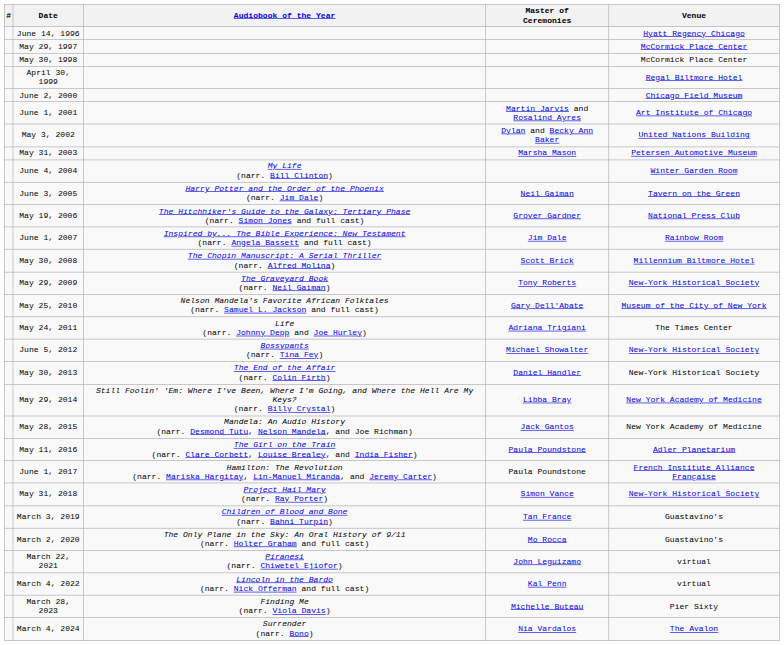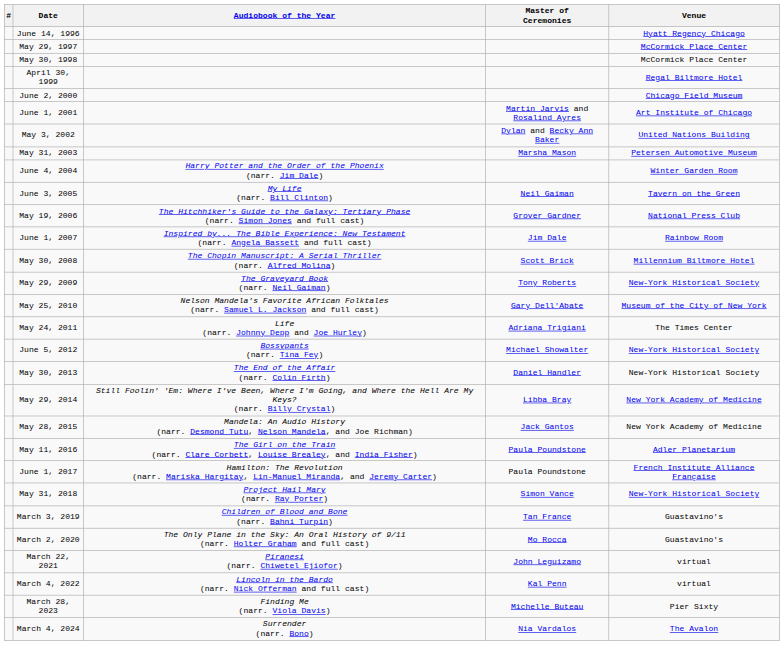June 4, 2004 | Audiobook of the Year: My Life (narr. Bill Clinton) -> Harry Potter and the Order of the Phoenix (narr. Jim Dale)
June 3, 2005 | Audiobook of the Year: Harry Potter and the Order of the Phoenix (narr. Jim Dale) -> My Life (narr. Bill Clinton)
